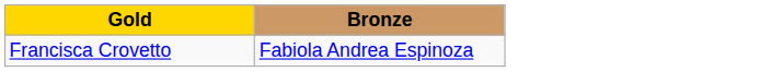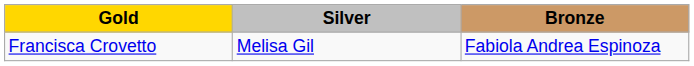+ column: Silver | Melisa Gil
